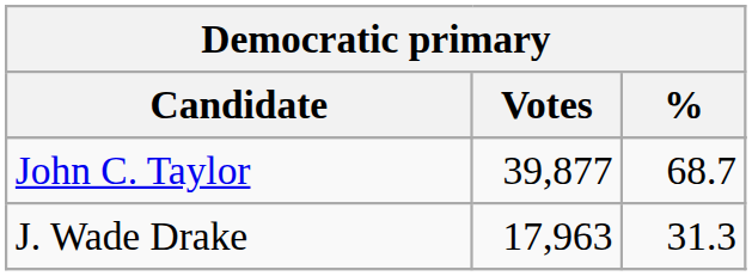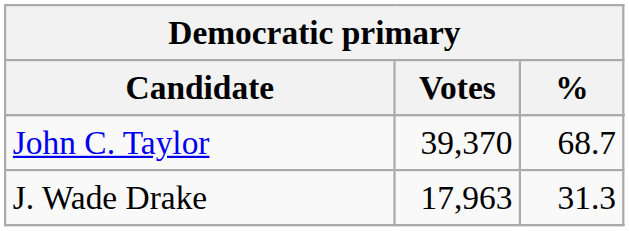John C. Taylor | Votes: 39,877 -> 39,370
